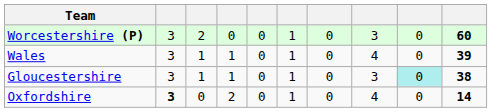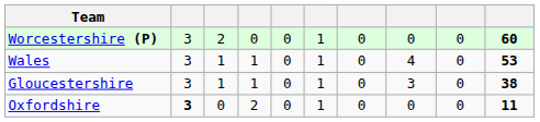Worcestershire (P) | column 8: 3 -> 0
Wales | column 10: 39 -> 53
Gloucestershire | column 9: paleturquoise background -> no background
Oxfordshire | column 8: 4 -> 0
Oxfordshire | column 10: 14 -> 11
